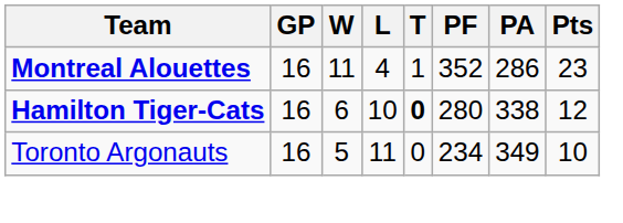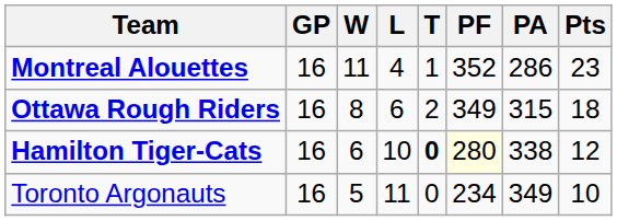+ row: Ottawa Rough Riders | 16 | 8 | 6 | 2 | 349 | 315 | 18
Hamilton Tiger-Cats | PF: no background -> lightyellow background
